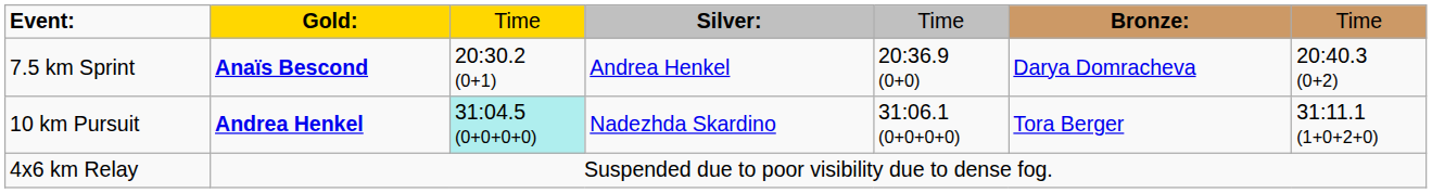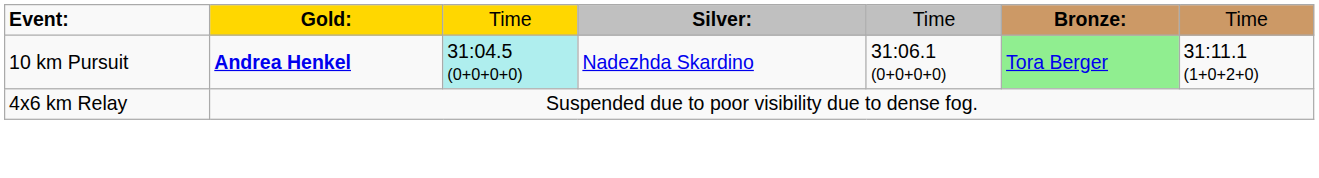- row: 7.5 km Sprint | Anaïs Bescond | 20:30.2 (0+1) | Andrea Henkel | 20:36.9 (0+0) | Darya Domracheva | 20:40.3 (0+2)
10 km Pursuit | column 6: no background -> lightgreen background
